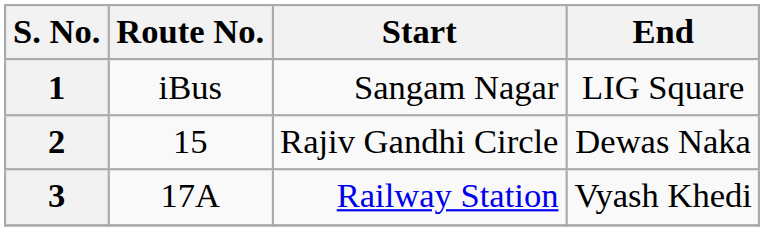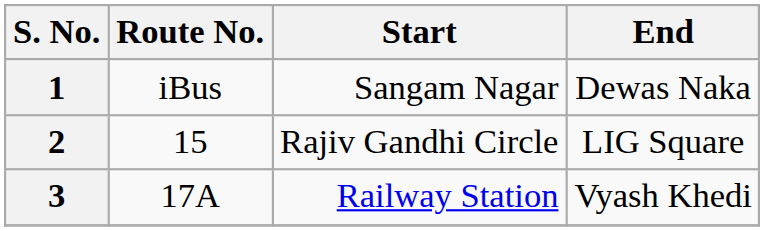1 | End: LIG Square -> Dewas Naka
2 | End: Dewas Naka -> LIG Square
